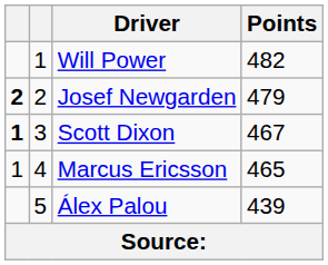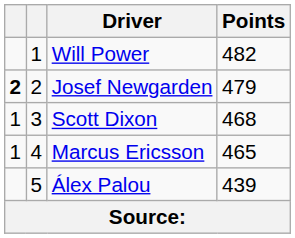Scott Dixon | column 1: bold -> normal
Scott Dixon | Points: 467 -> 468
